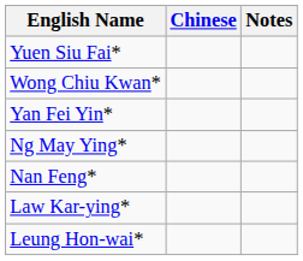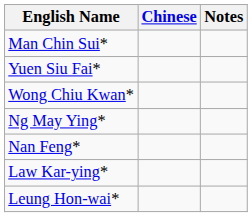+ row: Man Chin Sui*
- row: Yan Fei Yin*
